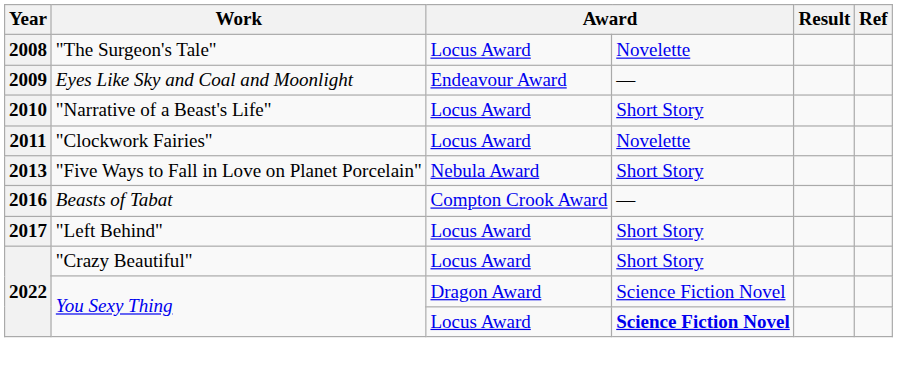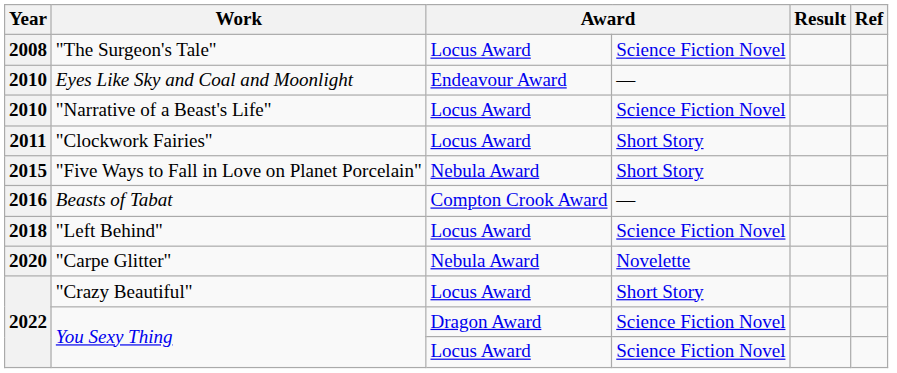"The Surgeon's Tale" | column 4: Novelette -> Science Fiction Novel
Eyes Like Sky and Coal and Moonlight | Year: 2009 -> 2010
"Narrative of a Beast's Life" | column 4: Short Story -> Science Fiction Novel
"Clockwork Fairies" | column 4: Novelette -> Short Story
"Five Ways to Fall in Love on Planet Porcelain" | Year: 2013 -> 2015
"Left Behind" | Year: 2017 -> 2018
"Left Behind" | column 4: Short Story -> Science Fiction Novel
+ row: 2020 | "Carpe Glitter" | Nebula Award | Novelette
You Sexy Thing / Locus Award | column 4: bold -> normal
